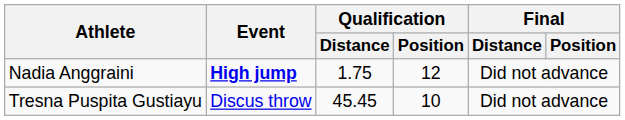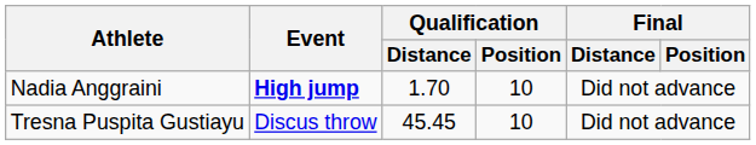Nadia Anggraini | Qualification / Distance: 1.75 -> 1.70
Nadia Anggraini | Qualification / Position: 12 -> 10
